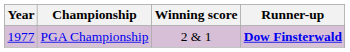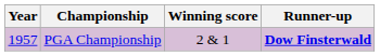PGA Championship | Year: 1977 -> 1957
